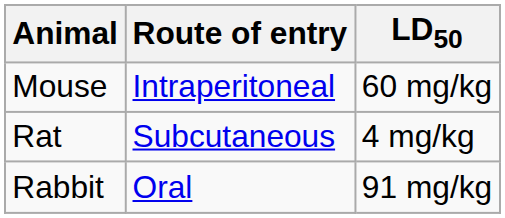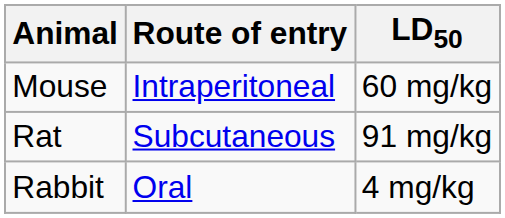Rat | LD50: 4 mg/kg -> 91 mg/kg
Rabbit | LD50: 91 mg/kg -> 4 mg/kg
